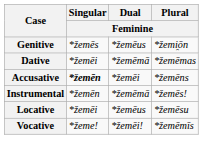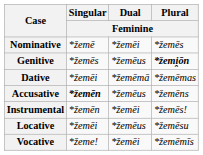+ row: Nominative | *žemē | *žemēi | *žemēs
Genitive | Plural / Feminine: normal -> bold
Accusative | Dual / Feminine: *žemēi -> *žemēus
Instrumental | Dual / Feminine: *žemēmā -> *žemēi
Vocative | Dual / Feminine: *žemēi! -> *žemēi
